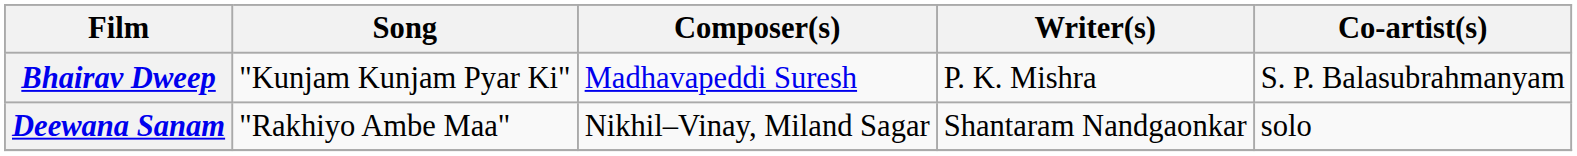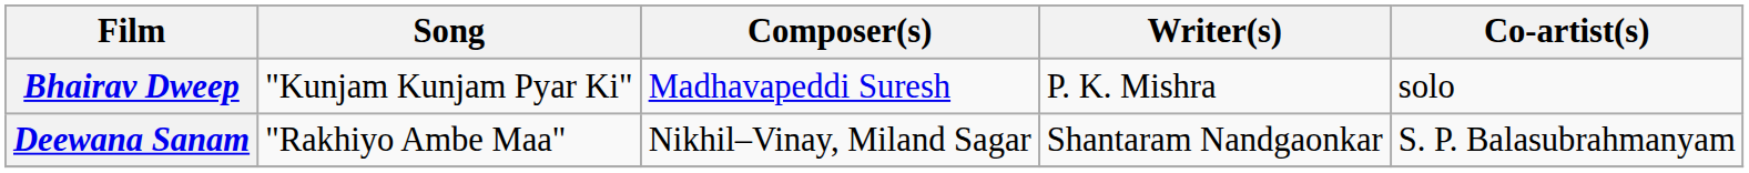Bhairav Dweep | Co-artist(s): S. P. Balasubrahmanyam -> solo
Deewana Sanam | Co-artist(s): solo -> S. P. Balasubrahmanyam
